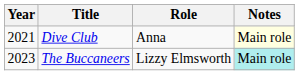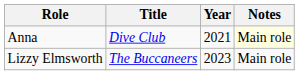columns swapped: Year <-> Role
The Buccaneers | Notes: paleturquoise background -> no background
